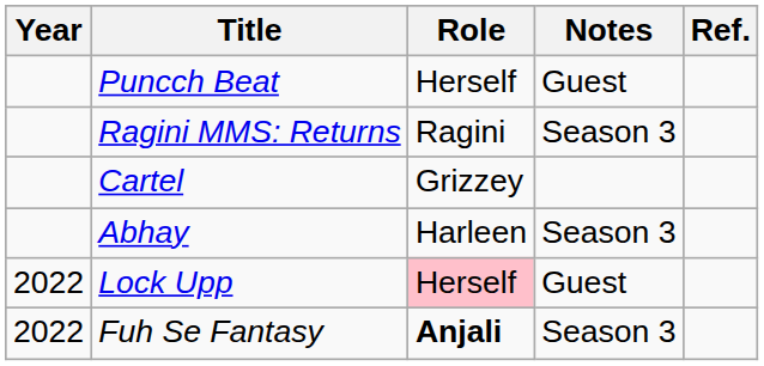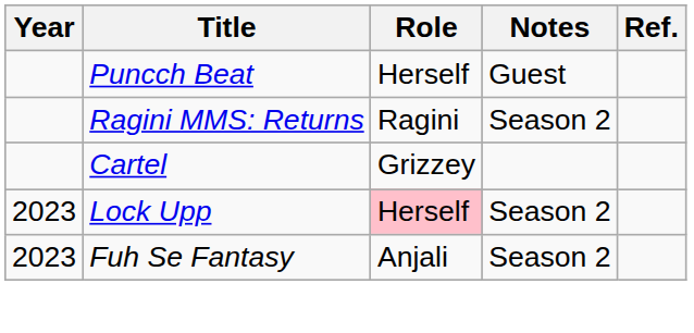Ragini MMS: Returns | Notes: Season 3 -> Season 2
- row: Abhay | Harleen | Season 3
Lock Upp | Year: 2022 -> 2023
Lock Upp | Notes: Guest -> Season 2
Fuh Se Fantasy | Year: 2022 -> 2023
Fuh Se Fantasy | Role: bold -> normal
Fuh Se Fantasy | Notes: Season 3 -> Season 2
